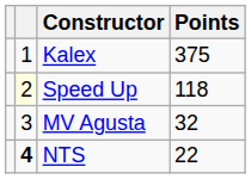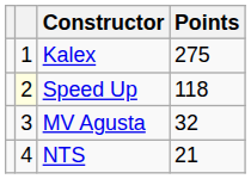Kalex | Points: 375 -> 275
NTS | column 2: bold -> normal
NTS | Points: 22 -> 21
